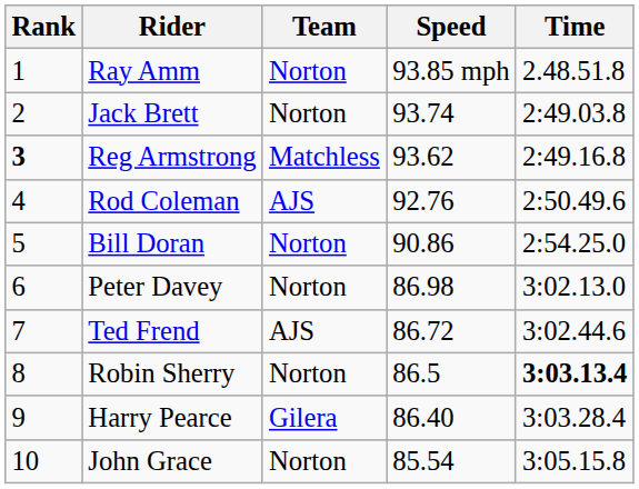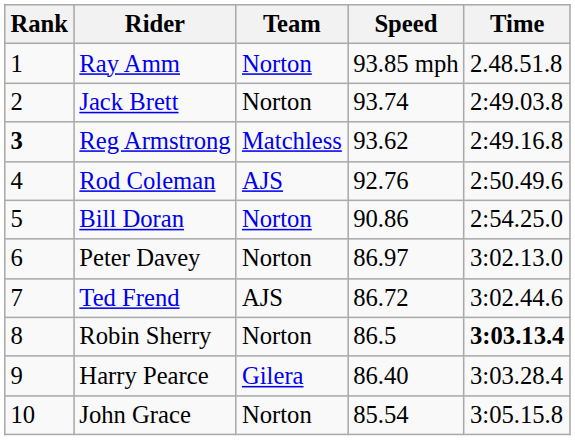Peter Davey | Speed: 86.98 -> 86.97
